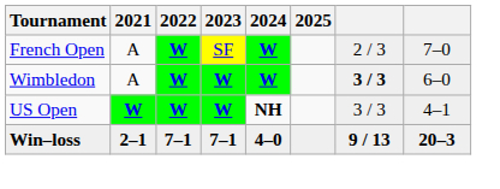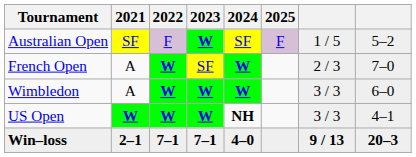+ row: Australian Open | SF | F | W | SF | F | 1 / 5 | 5–2
Wimbledon | column 7: bold -> normal
